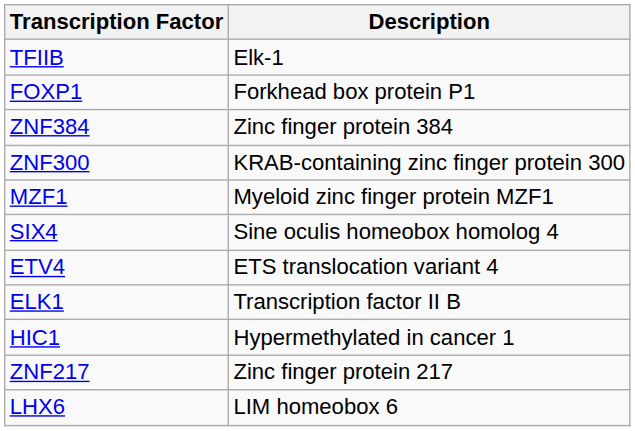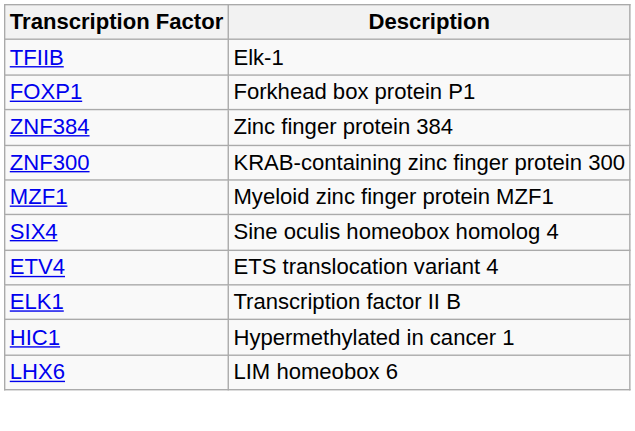- row: ZNF217 | Zinc finger protein 217
